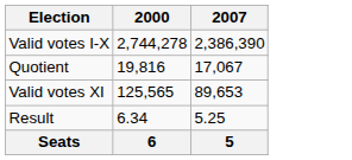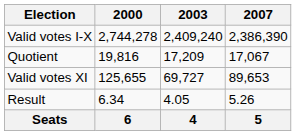+ column: 2003 | 2,409,240 | 17,209 | 69,727 | 4.05 | 4
Valid votes XI | 2000: 125,565 -> 125,655
Result | 2007: 5.25 -> 5.26
